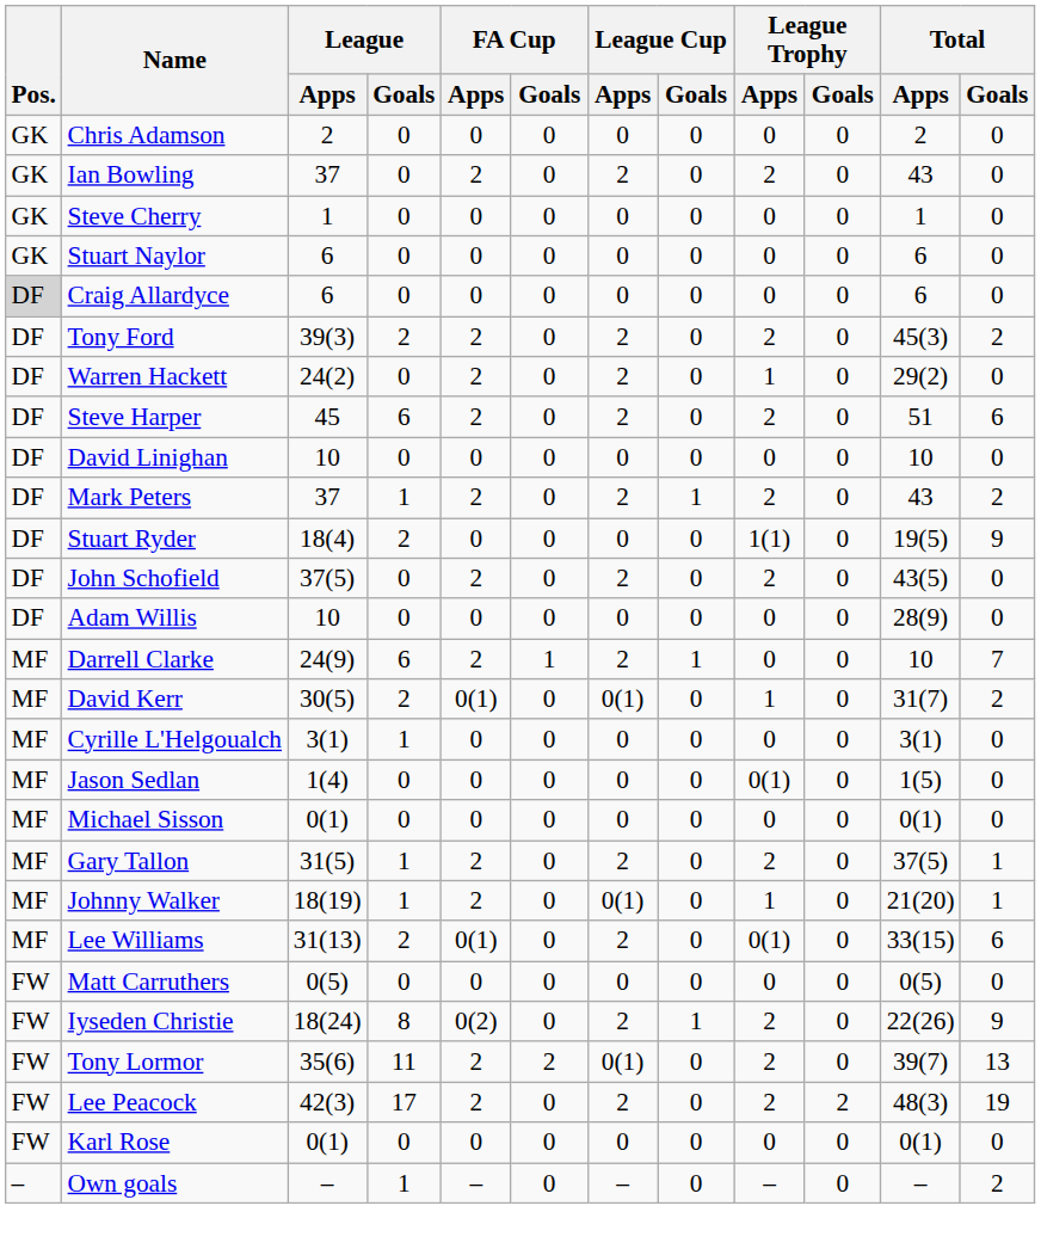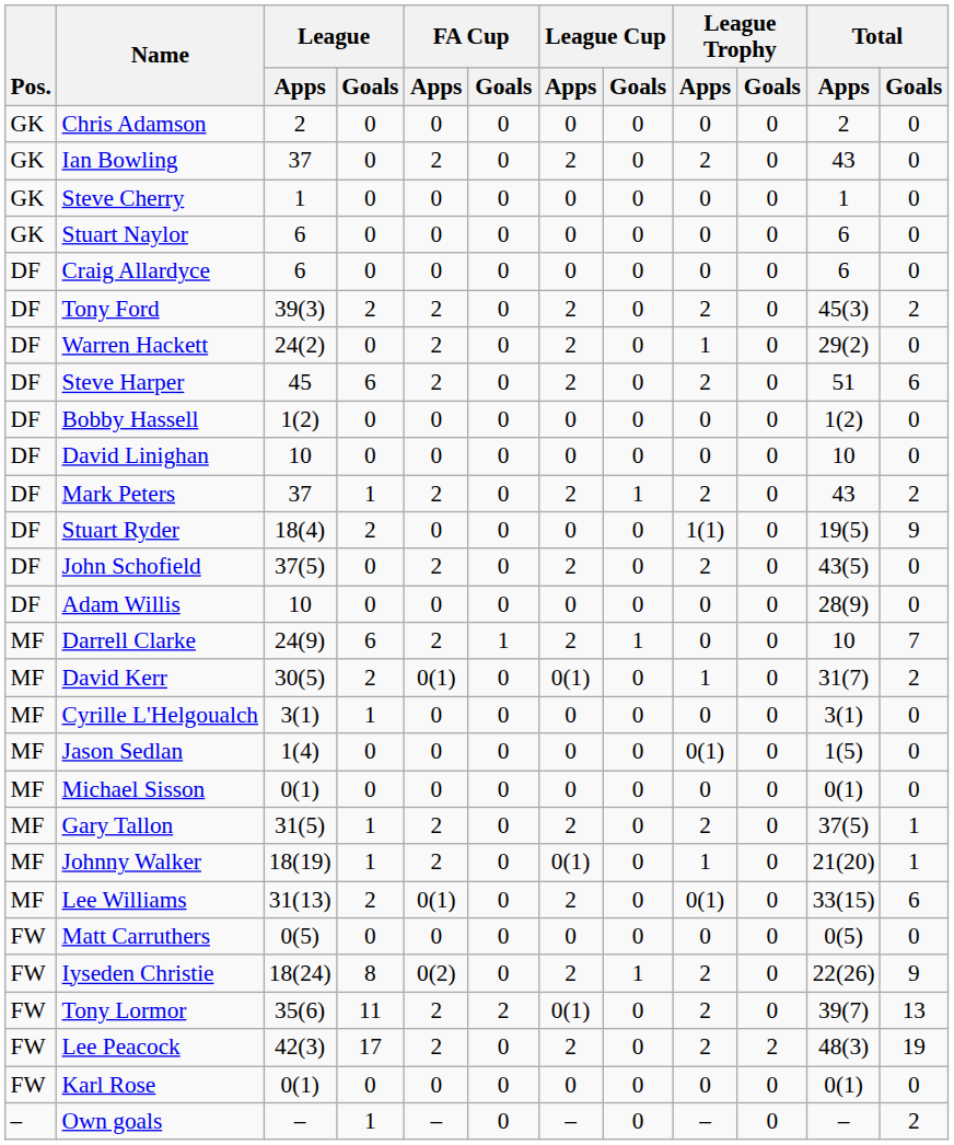Craig Allardyce | Pos.: lightgrey background -> no background
+ row: DF | Bobby Hassell | 1(2) | 0 | 0 | 0 | 0 | 0 | 0 | 0 | 1(2) | 0
